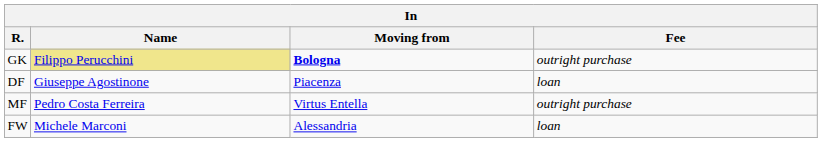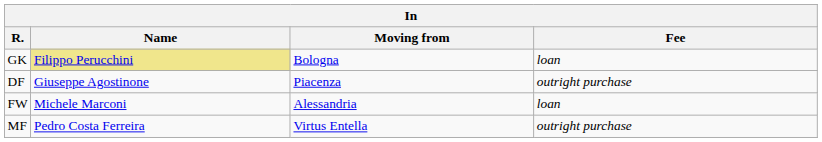GK | Moving from: bold -> normal
GK | Fee: outright purchase -> loan
DF | Fee: loan -> outright purchase
rows swapped: MF <-> FW
